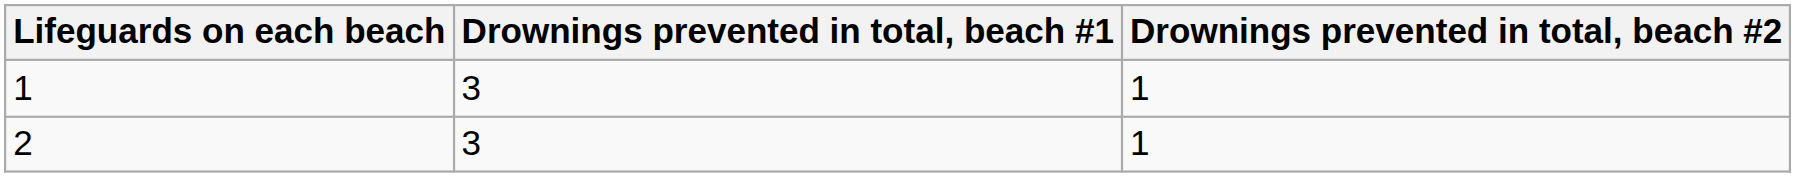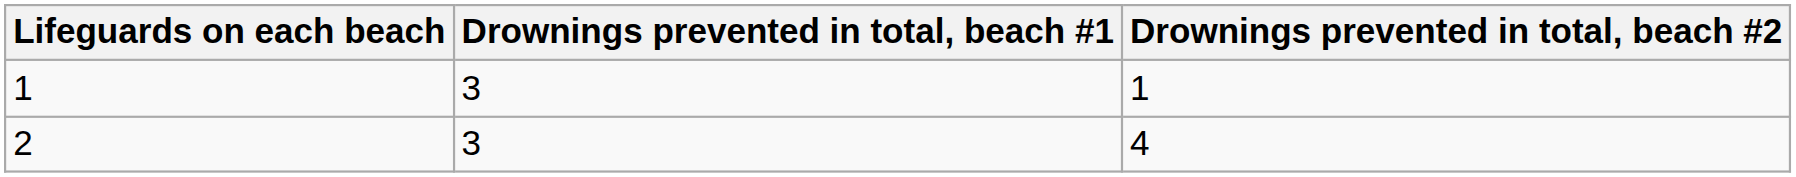2 | Drownings prevented in total, beach #2: 1 -> 4
